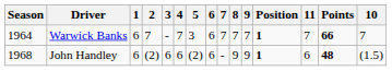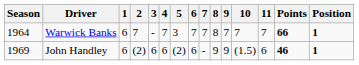columns swapped: 10 <-> Position
Warwick Banks | 6: 6 -> 7
Warwick Banks | 8: 7 -> 8
John Handley | Season: 1968 -> 1969
John Handley | Points: 48 -> 46
